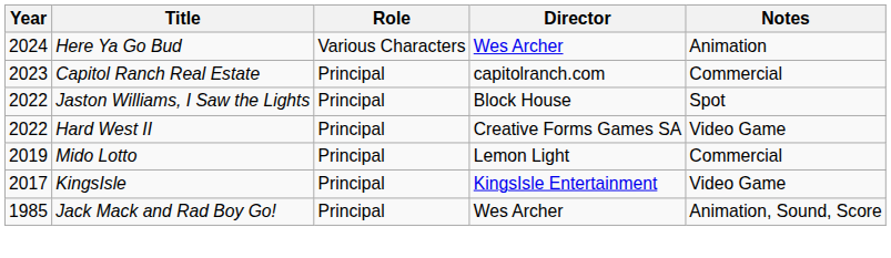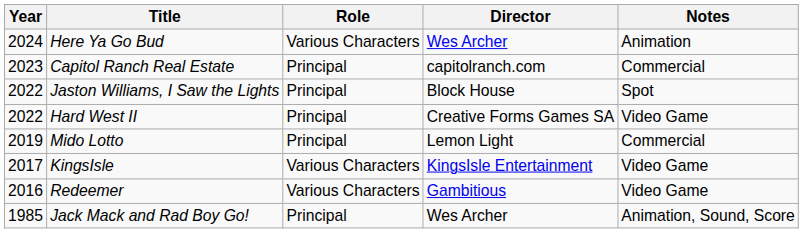KingsIsle | Role: Principal -> Various Characters
+ row: 2016 | Redeemer | Various Characters | Gambitious | Video Game
